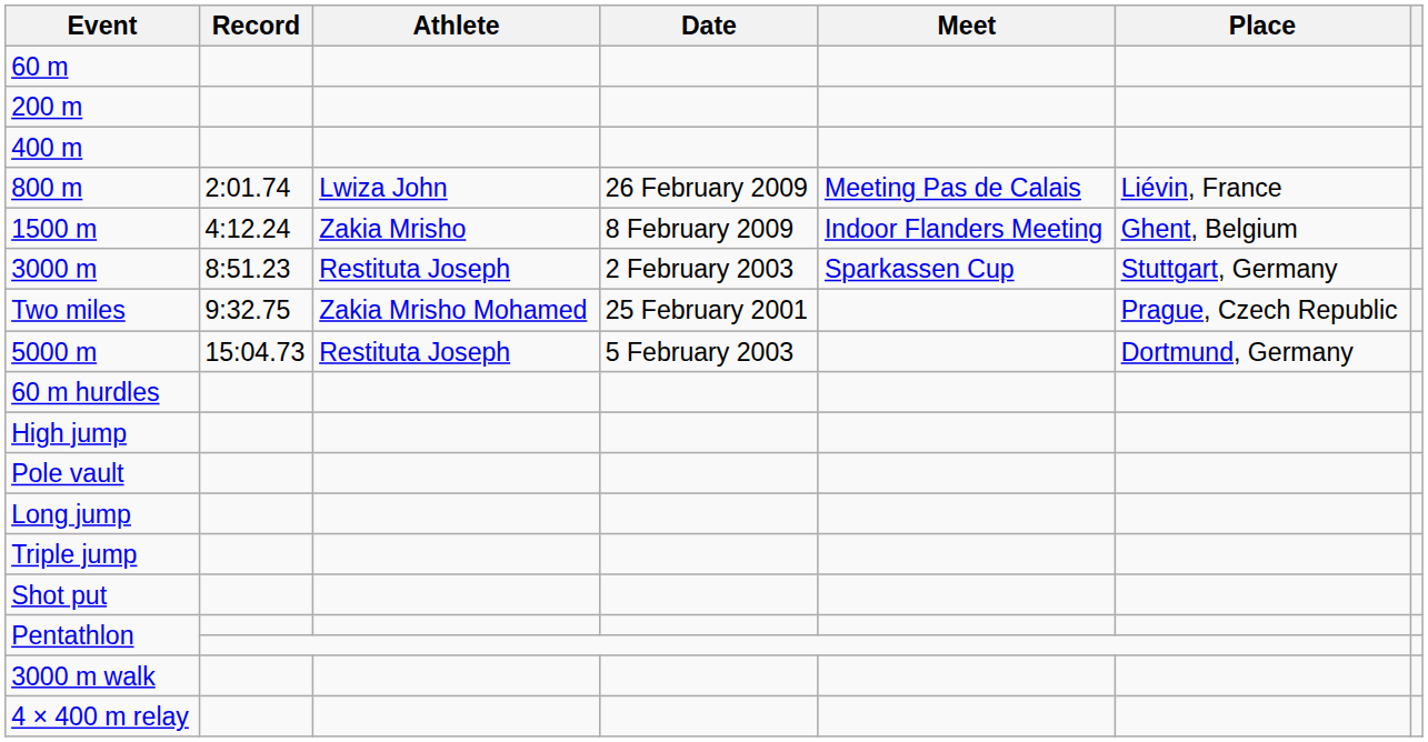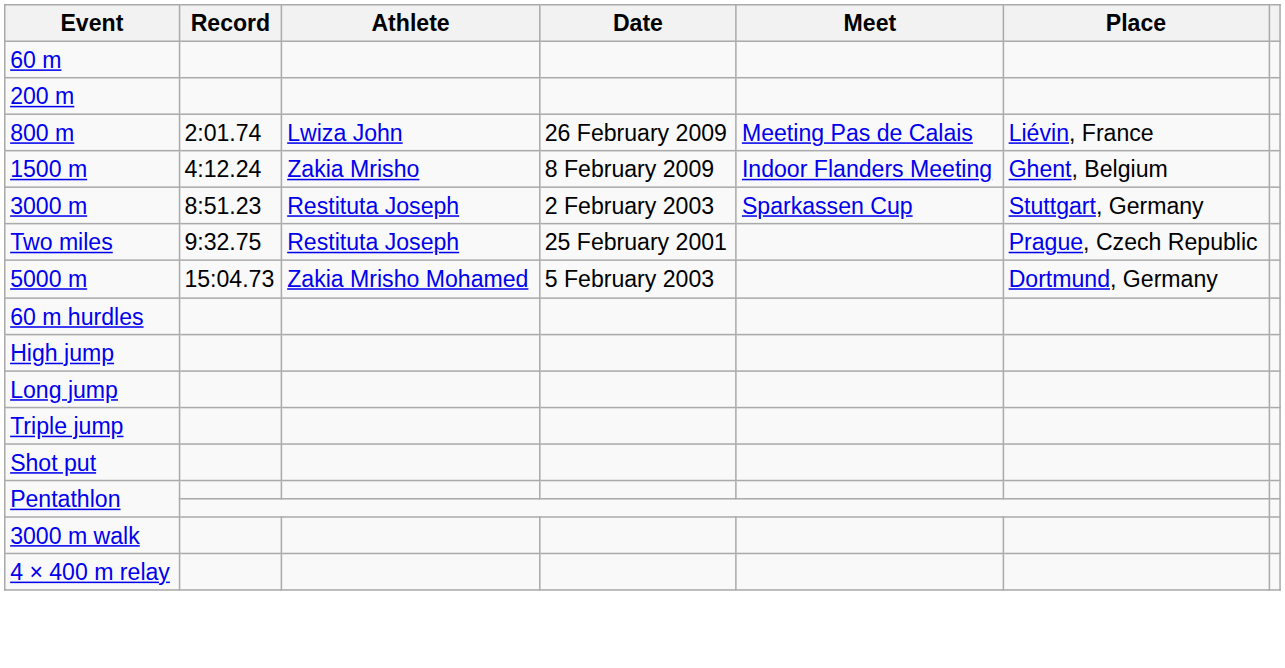- row: 400 m
Two miles | Athlete: Zakia Mrisho Mohamed -> Restituta Joseph
5000 m | Athlete: Restituta Joseph -> Zakia Mrisho Mohamed
- row: Pole vault
